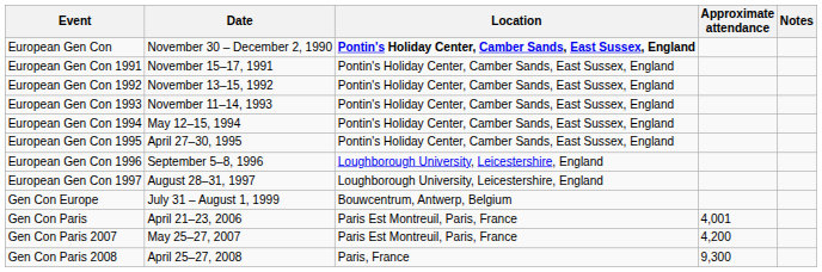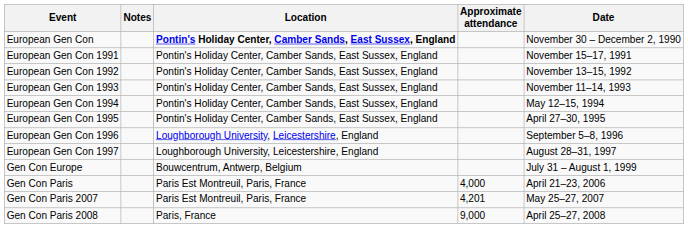columns swapped: Date <-> Notes
Gen Con Paris | Approximate attendance: 4,001 -> 4,000
Gen Con Paris 2007 | Approximate attendance: 4,200 -> 4,201
Gen Con Paris 2008 | Approximate attendance: 9,300 -> 9,000
